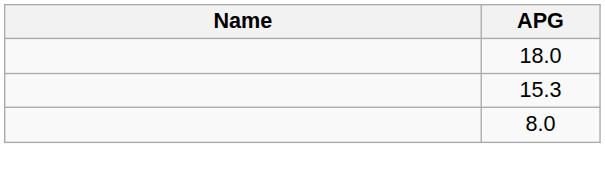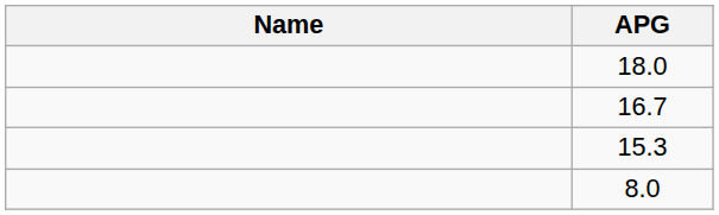+ row: 16.7
